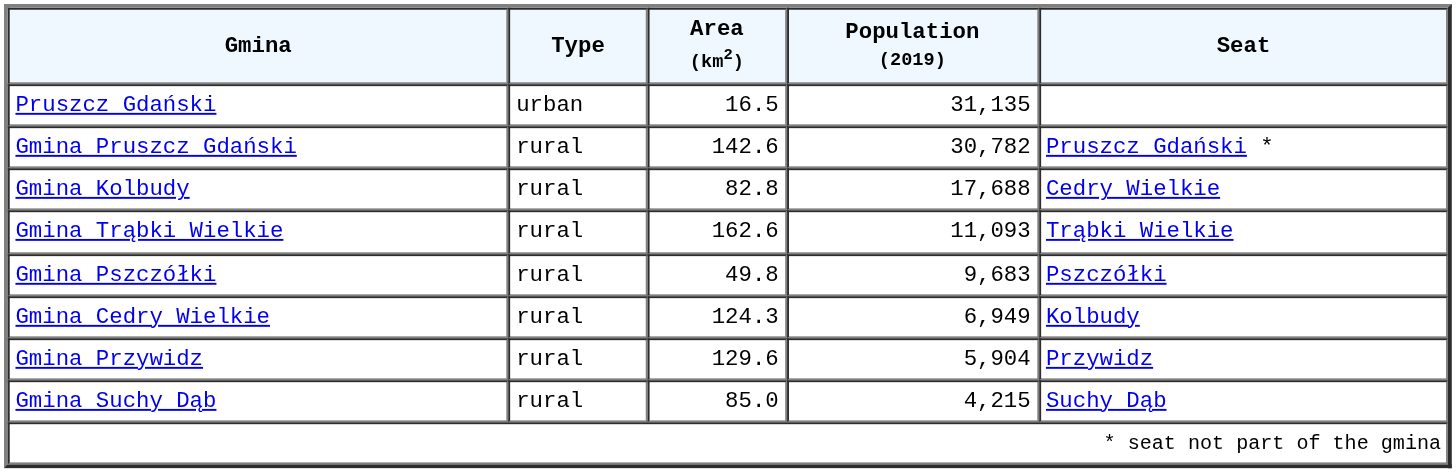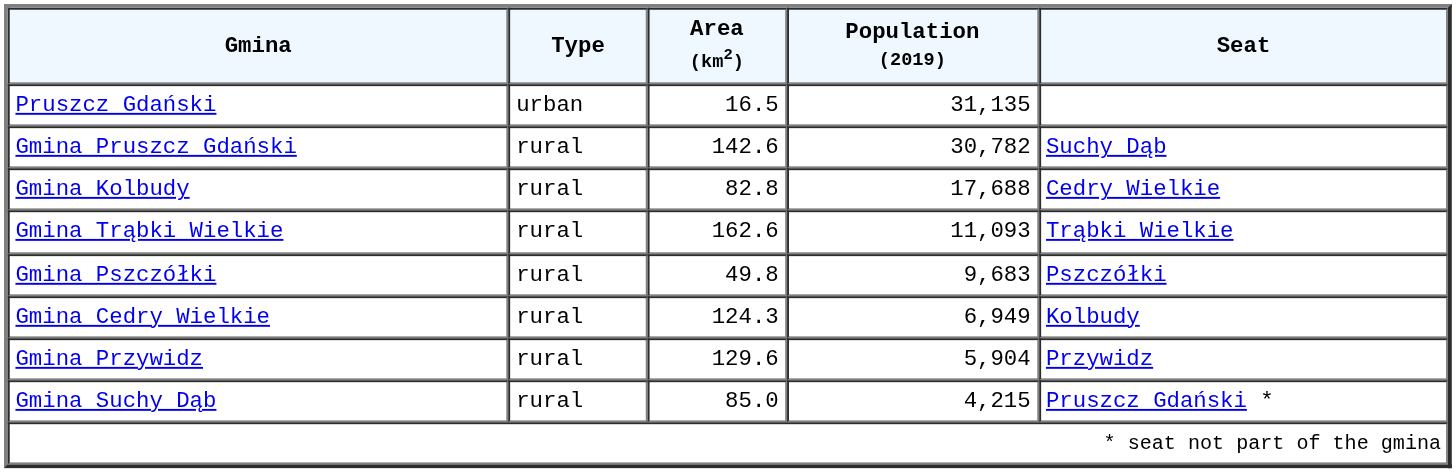Gmina Pruszcz Gdański | Seat: Pruszcz Gdański * -> Suchy Dąb
Gmina Suchy Dąb | Seat: Suchy Dąb -> Pruszcz Gdański *
